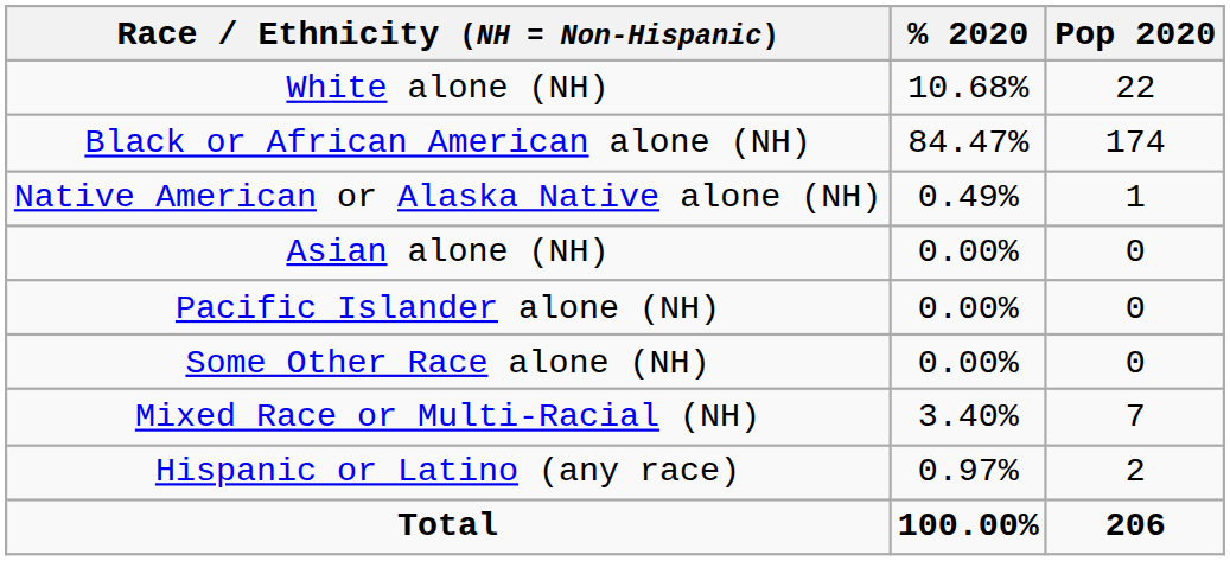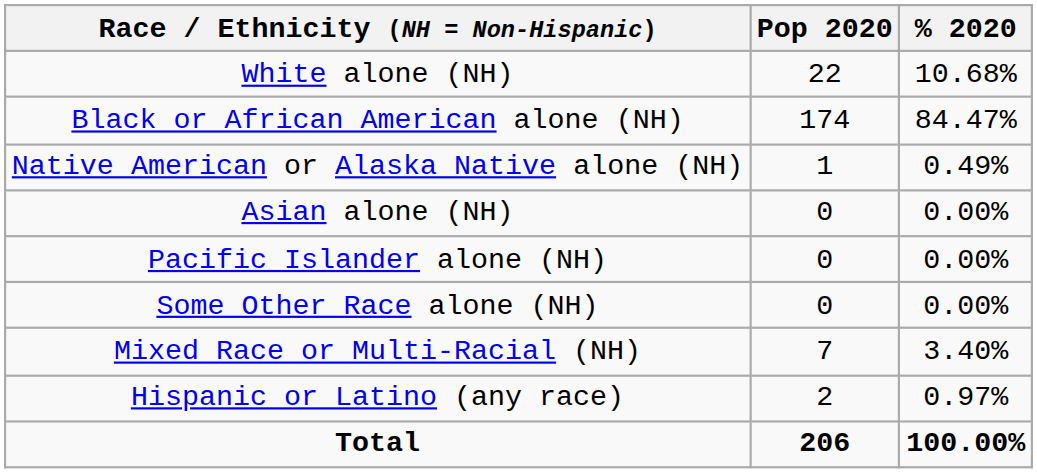columns swapped: Pop 2020 <-> % 2020
